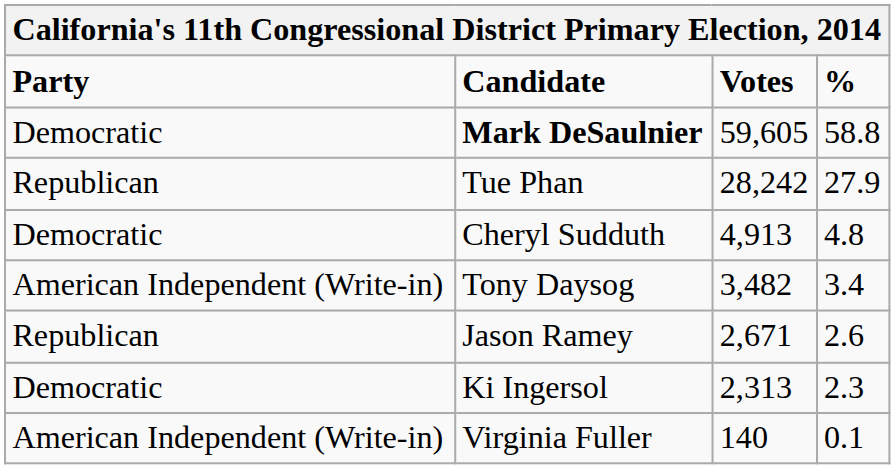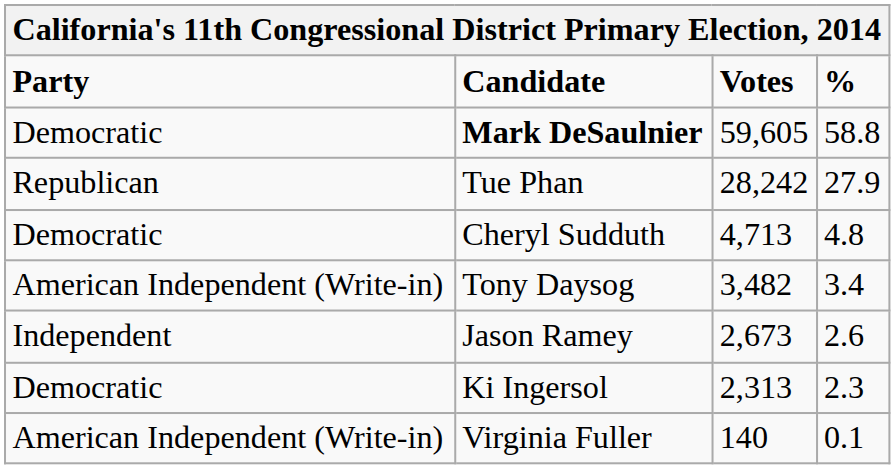Cheryl Sudduth | Votes: 4,913 -> 4,713
Jason Ramey | Party: Republican -> Independent
Jason Ramey | Votes: 2,671 -> 2,673
